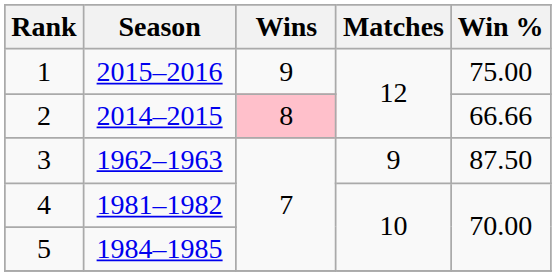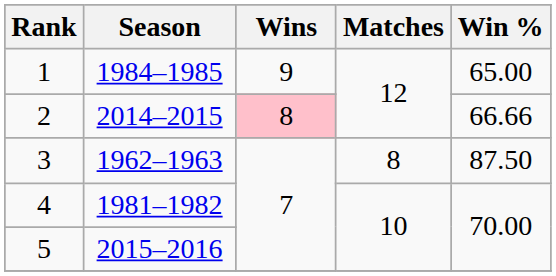1 | Season: 2015–2016 -> 1984–1985
1 | Win %: 75.00 -> 65.00
3 | Matches: 9 -> 8
5 | Season: 1984–1985 -> 2015–2016
